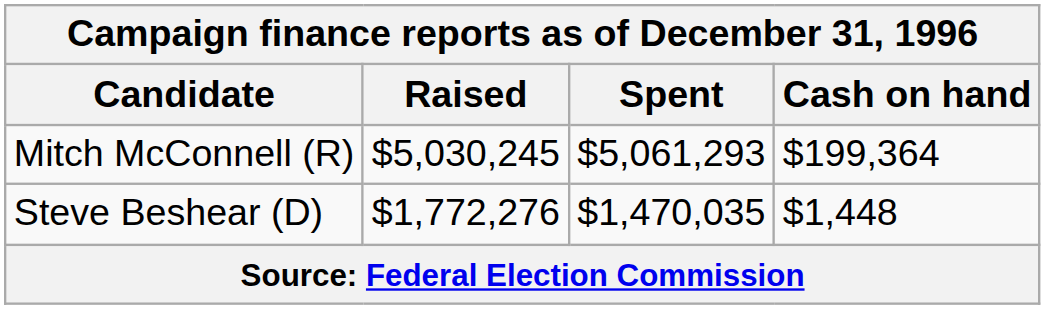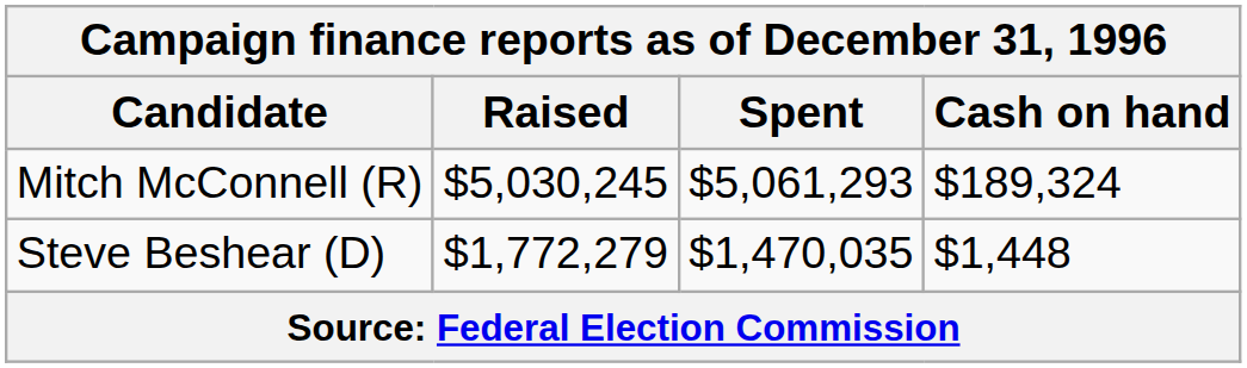Mitch McConnell (R) | Cash on hand: $199,364 -> $189,324
Steve Beshear (D) | Raised: $1,772,276 -> $1,772,279
